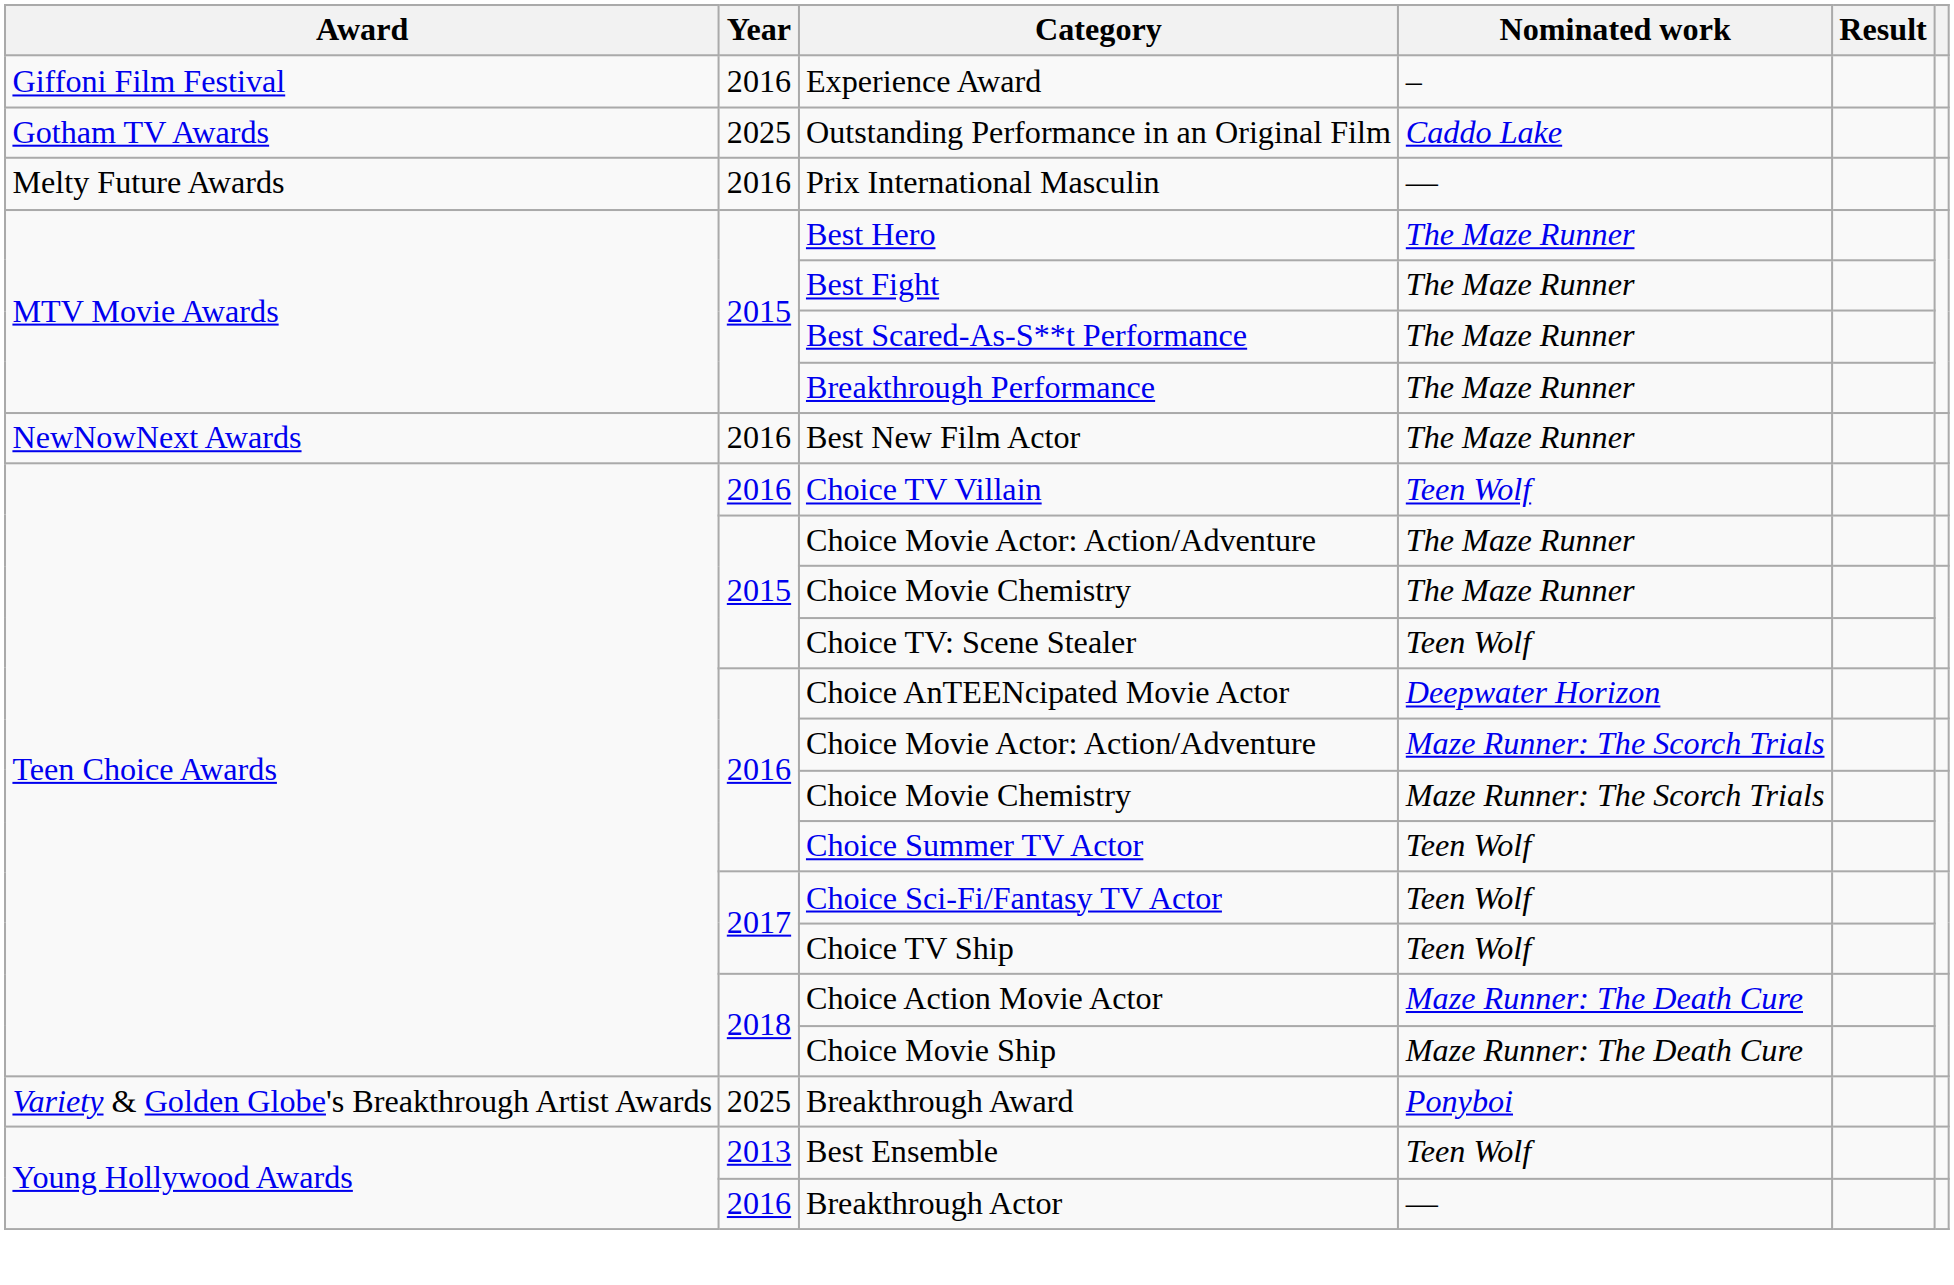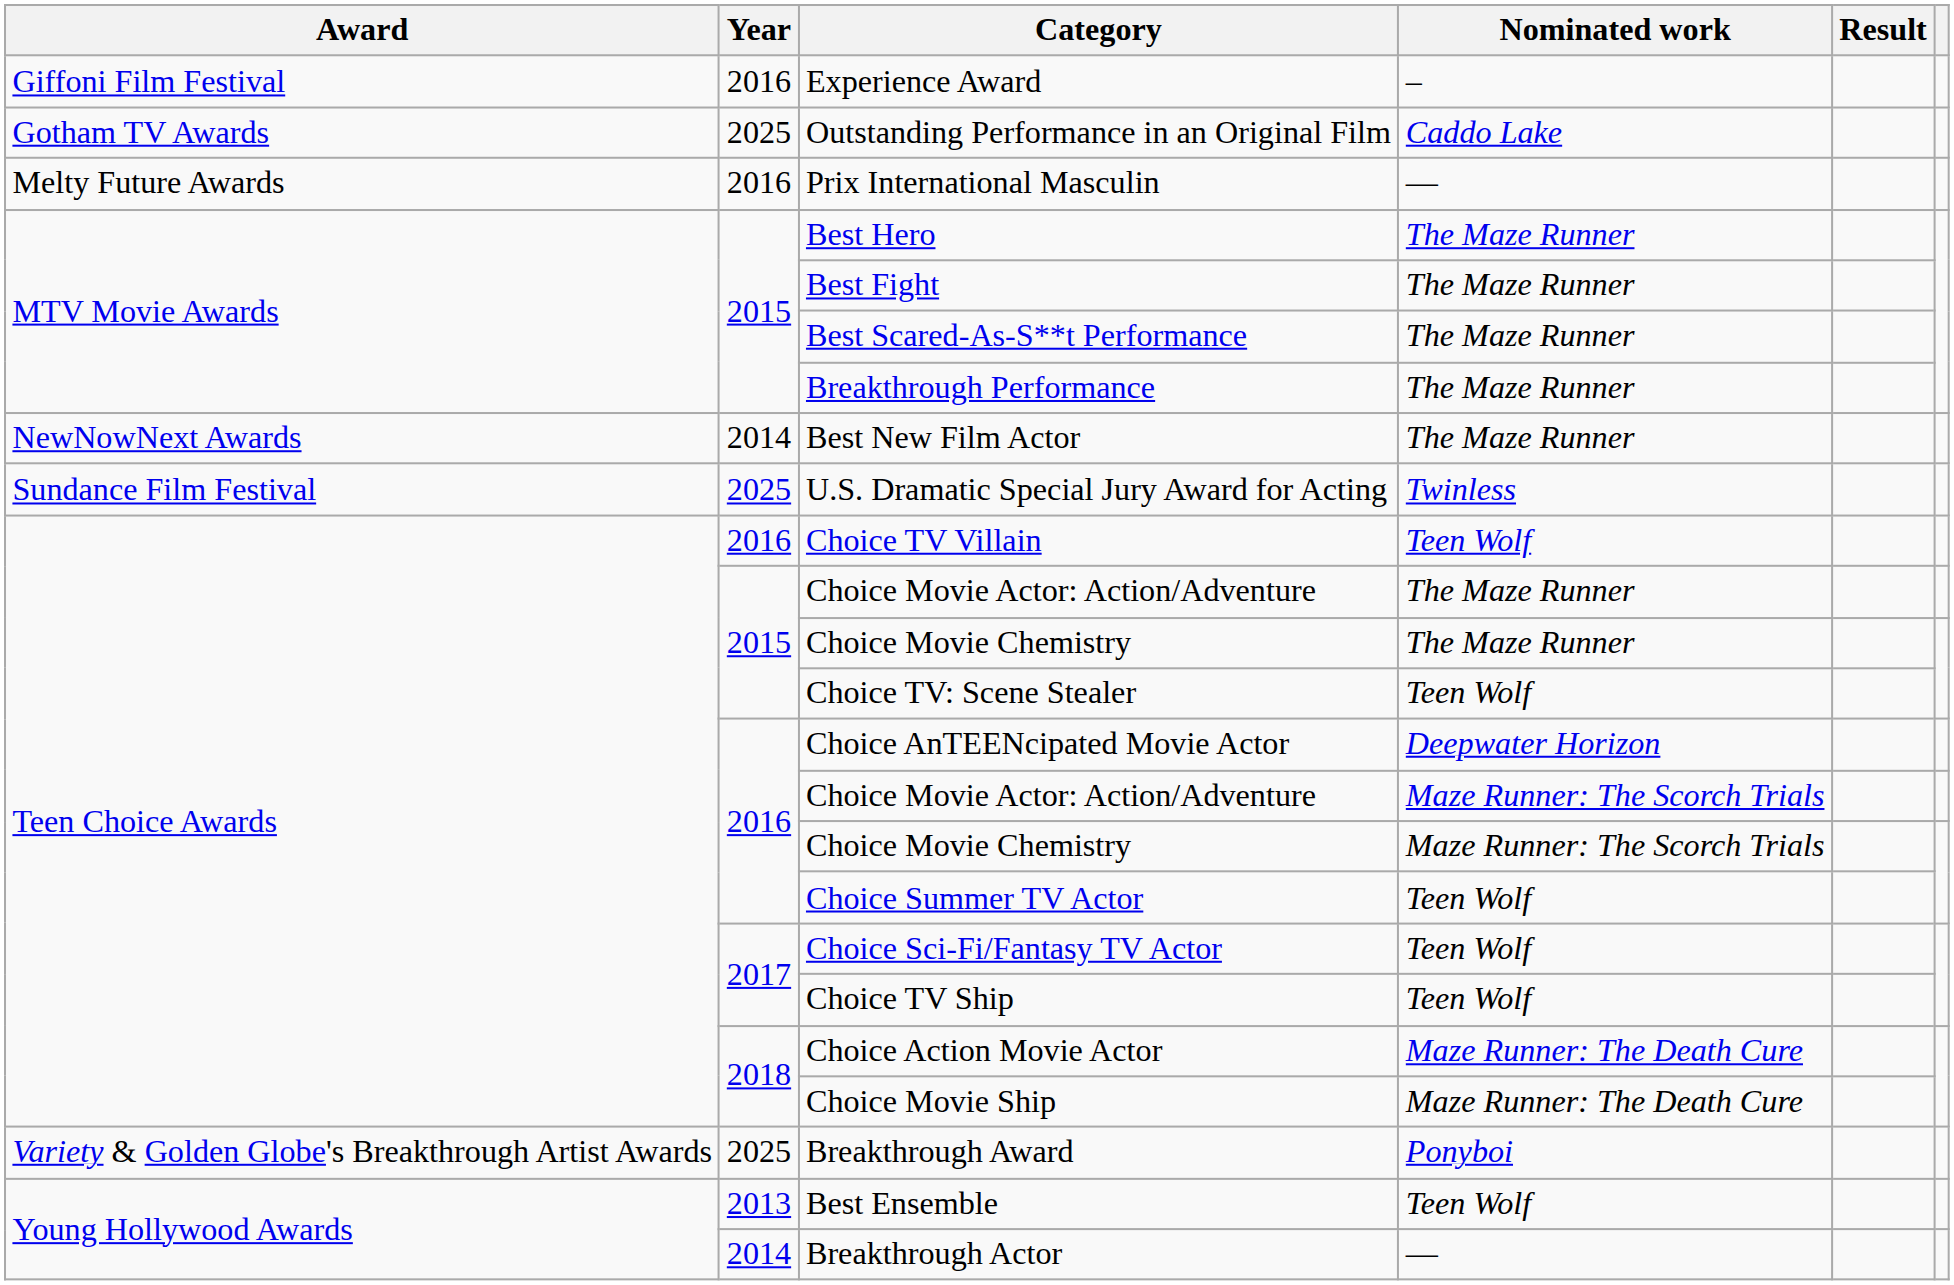Best New Film Actor | Year: 2016 -> 2014
+ row: Sundance Film Festival | 2025 | U.S. Dramatic Special Jury Award for Acting | Twinless
Breakthrough Actor | Year: 2016 -> 2014
